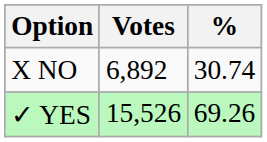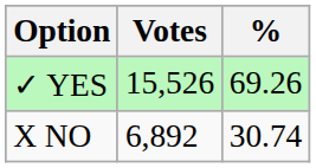rows swapped: ✓ YES <-> X NO
